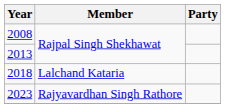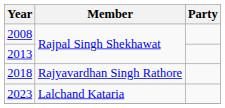2018 | Member: Lalchand Kataria -> Rajyavardhan Singh Rathore
2023 | Member: Rajyavardhan Singh Rathore -> Lalchand Kataria
